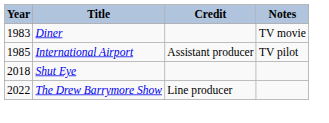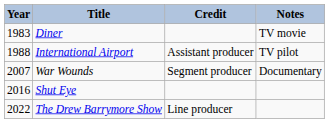International Airport | Year: 1985 -> 1988
+ row: 2007 | War Wounds | Segment producer | Documentary
Shut Eye | Year: 2018 -> 2016
